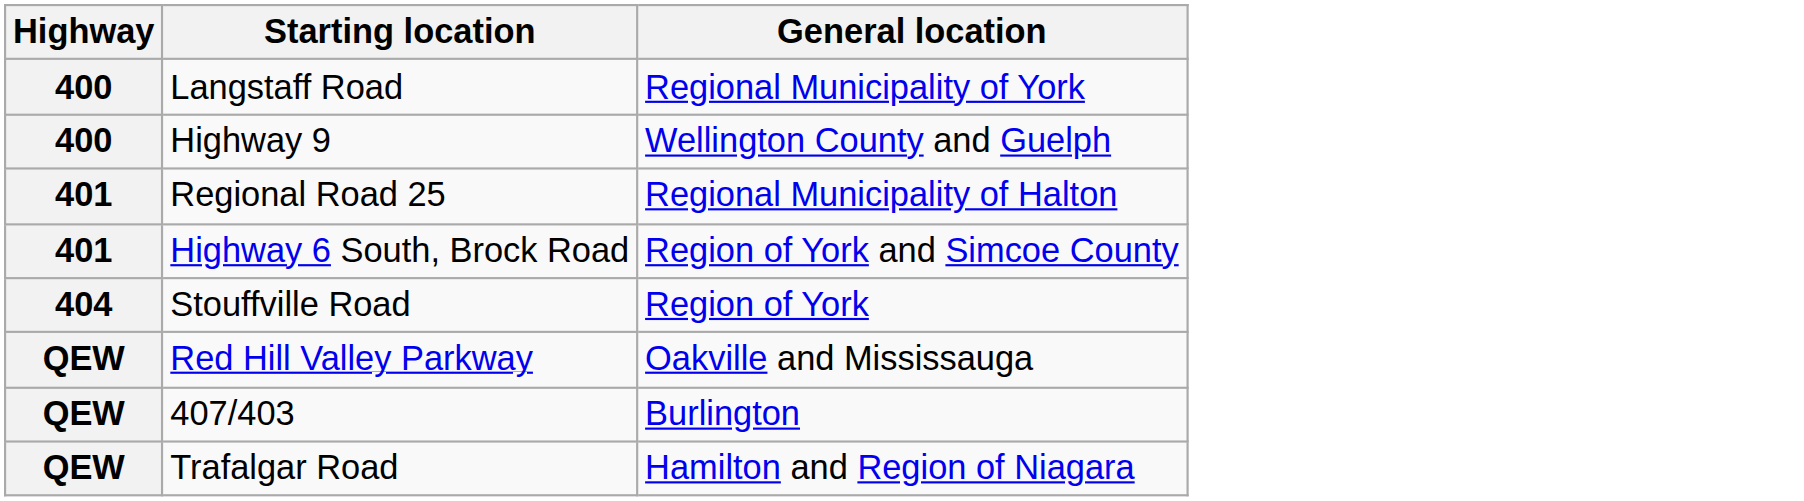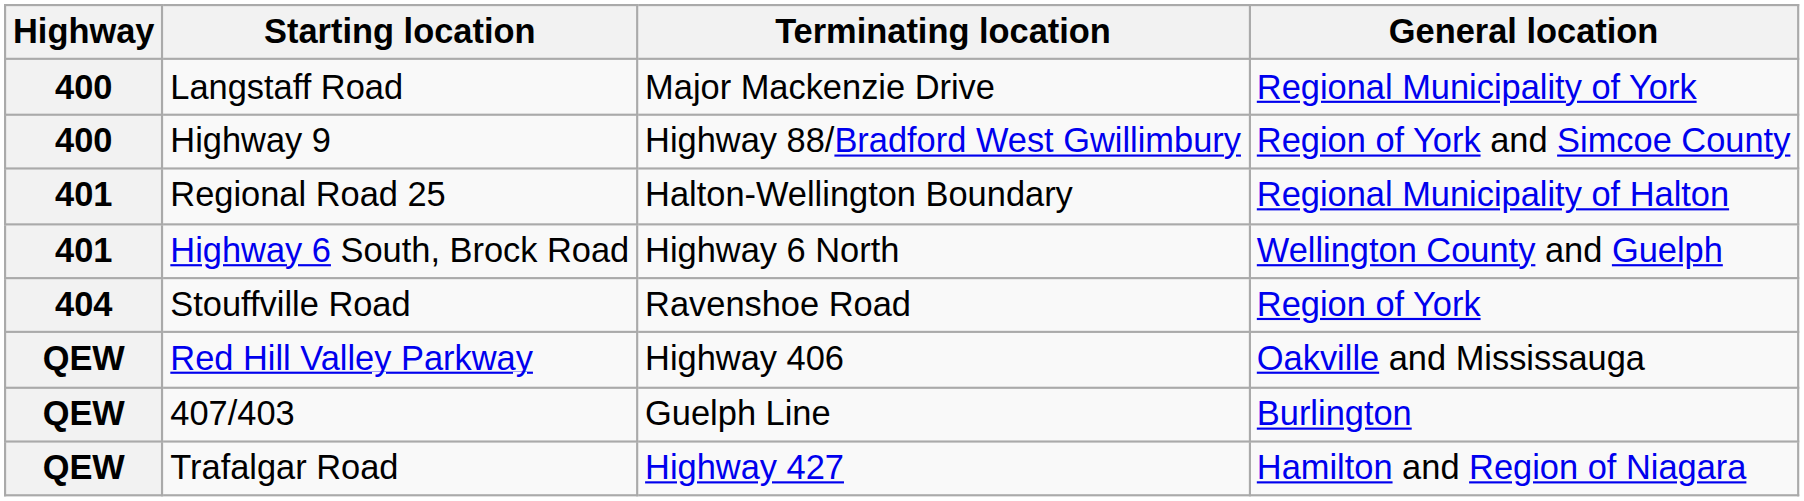+ column: Terminating location | Major Mackenzie Drive | Highway 88/Bradford West Gwillimbury | Halton-Wellington Boundary | Highway 6 North | Ravenshoe Road | Highway 406 | Guelph Line | Highway 427
Highway 9 | General location: Wellington County and Guelph -> Region of York and Simcoe County
Highway 6 South, Brock Road | General location: Region of York and Simcoe County -> Wellington County and Guelph
